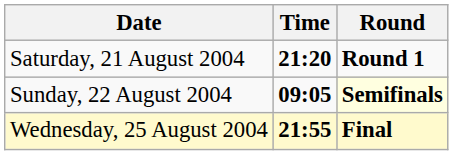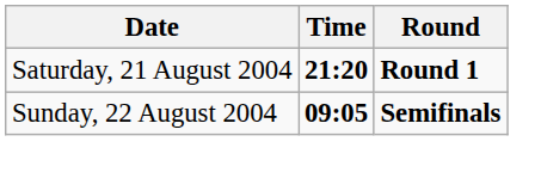Sunday, 22 August 2004 | Round: lightyellow background -> no background
- row: Wednesday, 25 August 2004 | 21:55 | Final
